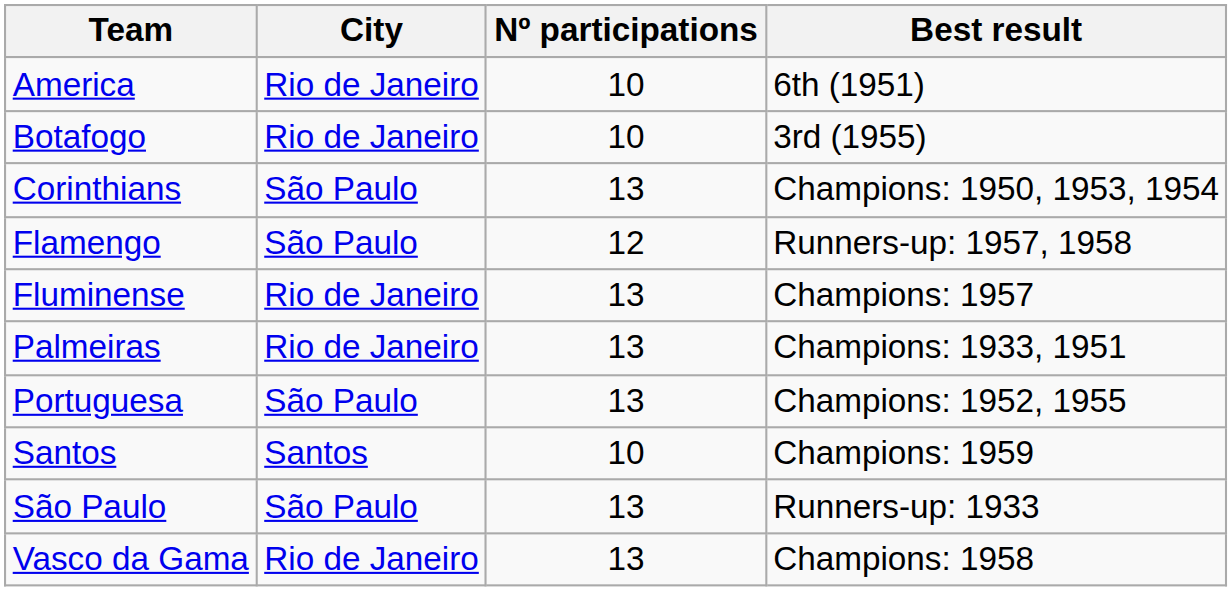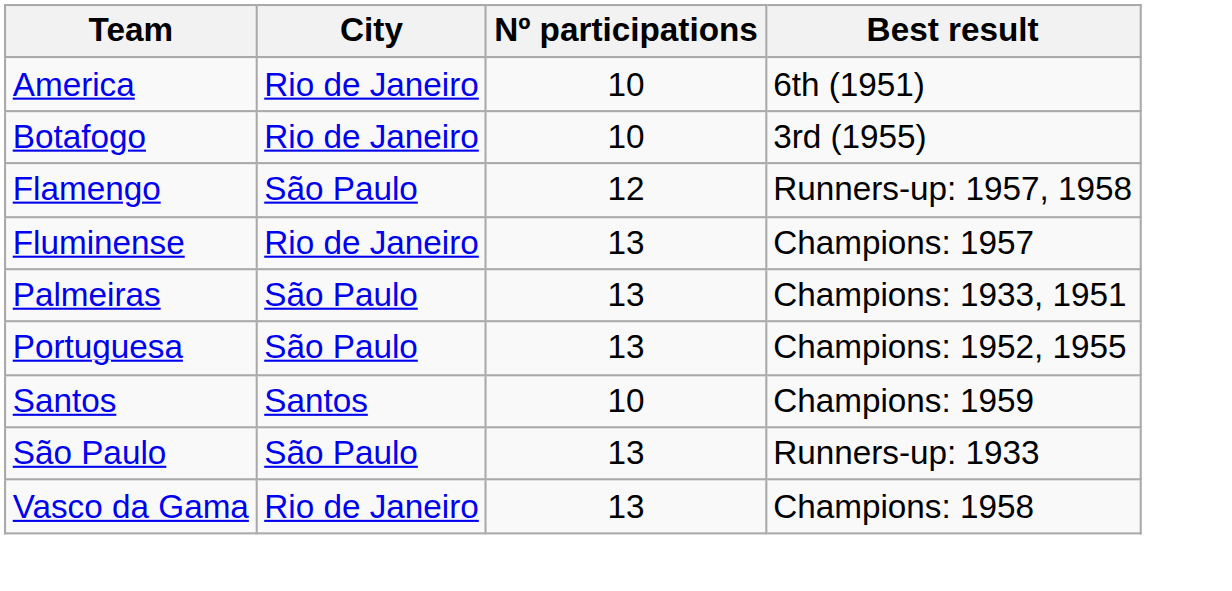- row: Corinthians | São Paulo | 13 | Champions: 1950, 1953, 1954
Palmeiras | City: Rio de Janeiro -> São Paulo
